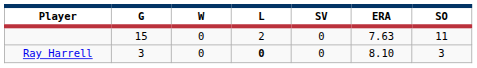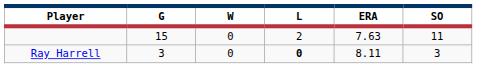- column: SV | 0 | 0
Ray Harrell | ERA: 8.10 -> 8.11
